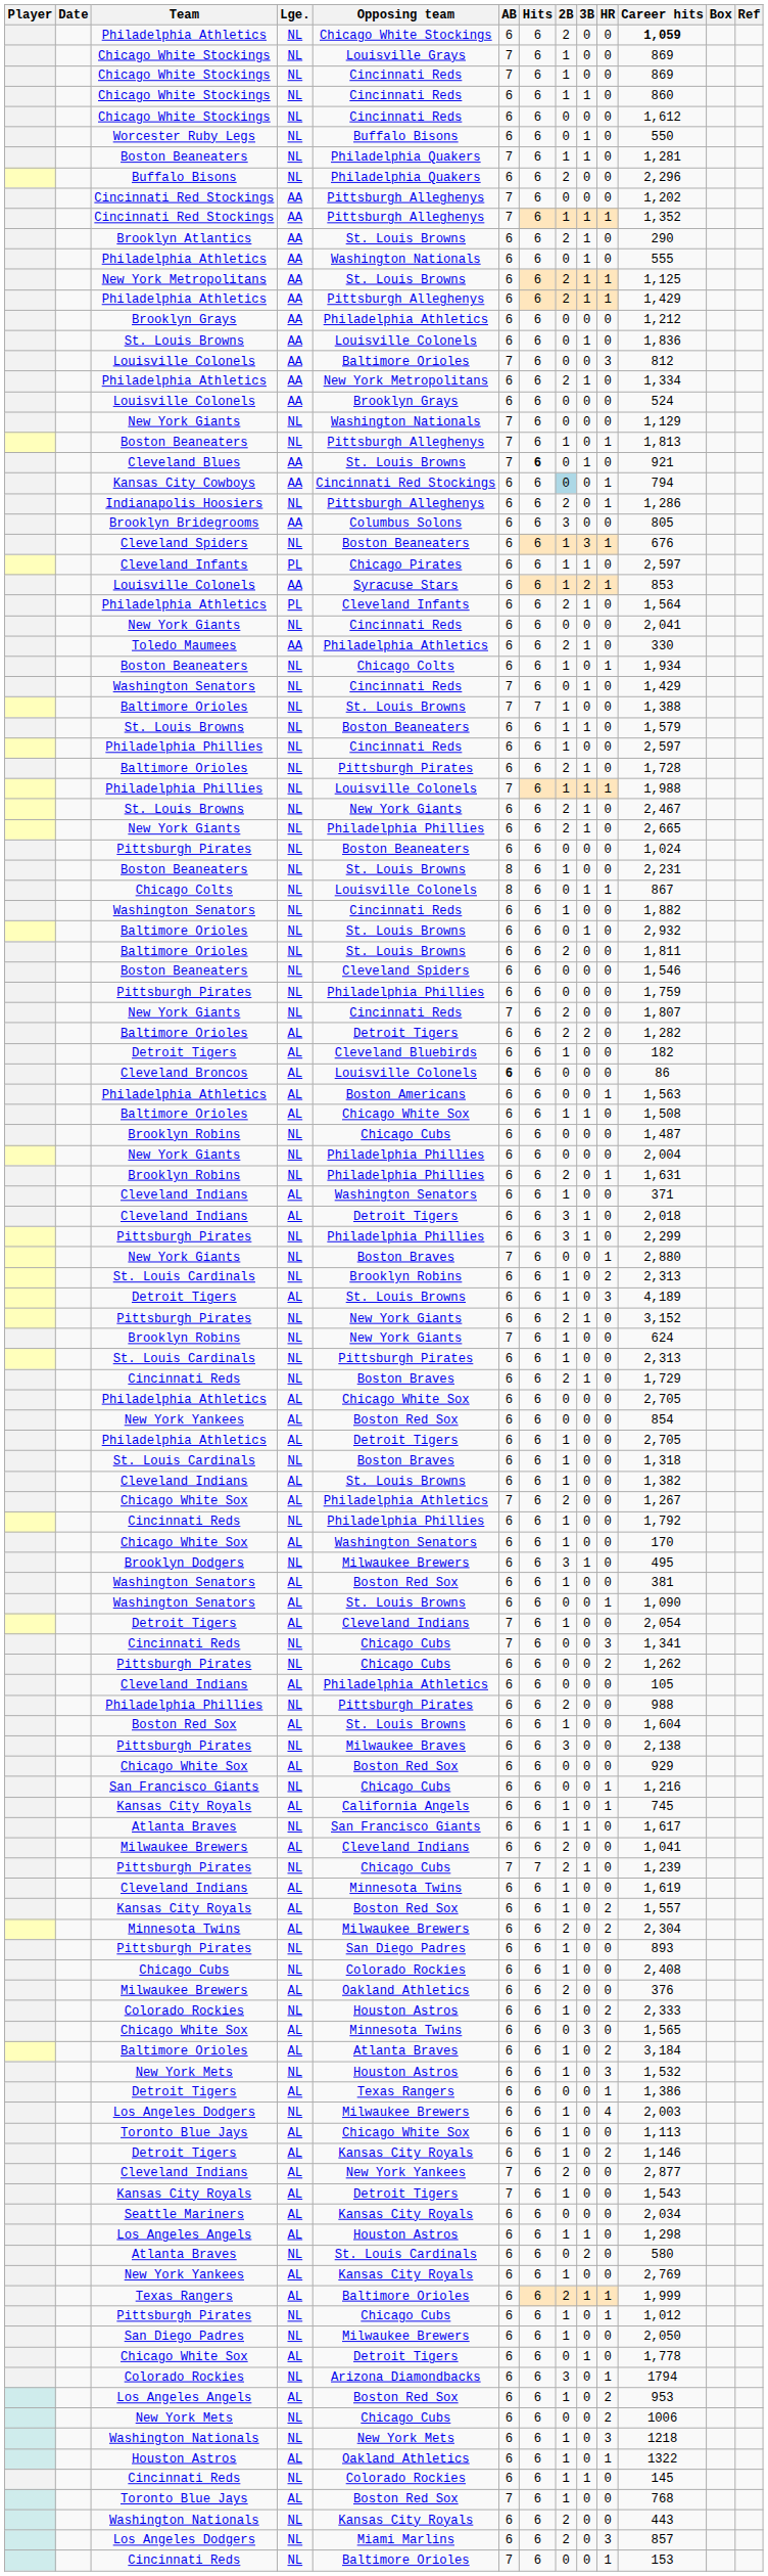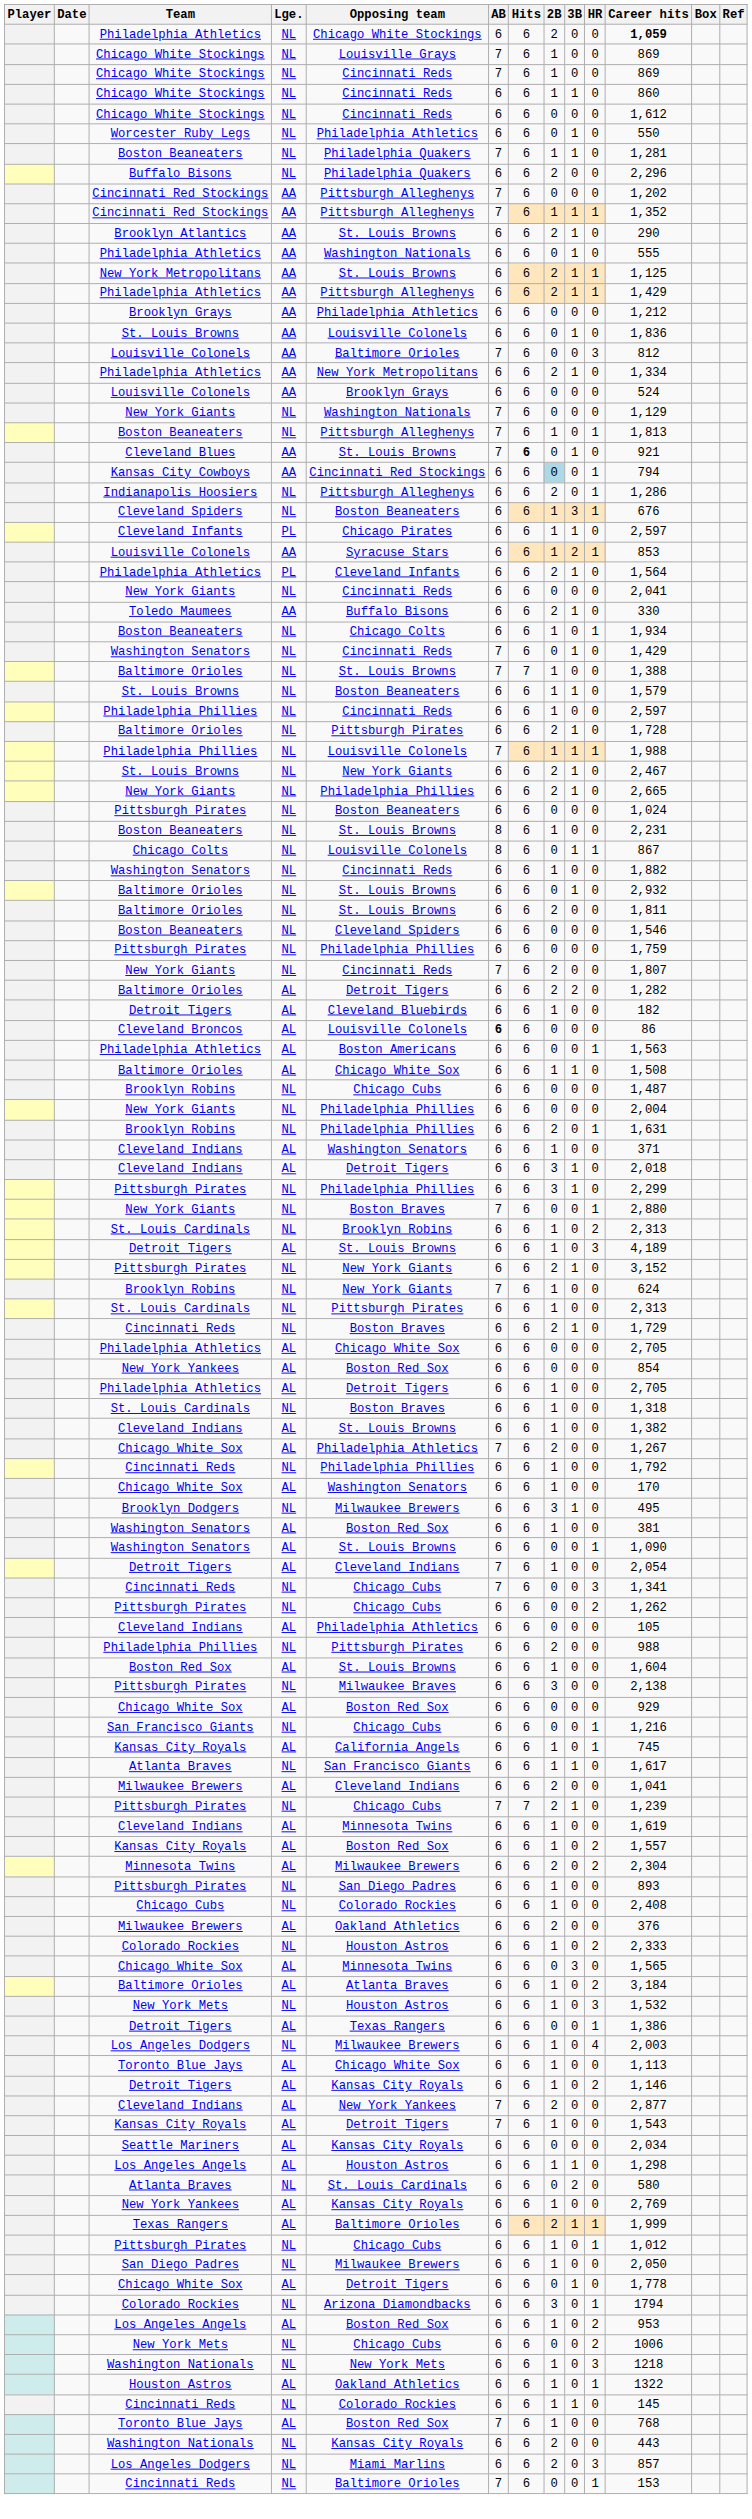Worcester Ruby Legs | Opposing team: Buffalo Bisons -> Philadelphia Athletics
- row: Brooklyn Bridegrooms | AA | Columbus Solons | 6 | 6 | 3 | 0 | 0 | 805
Toledo Maumees | Opposing team: Philadelphia Athletics -> Buffalo Bisons
